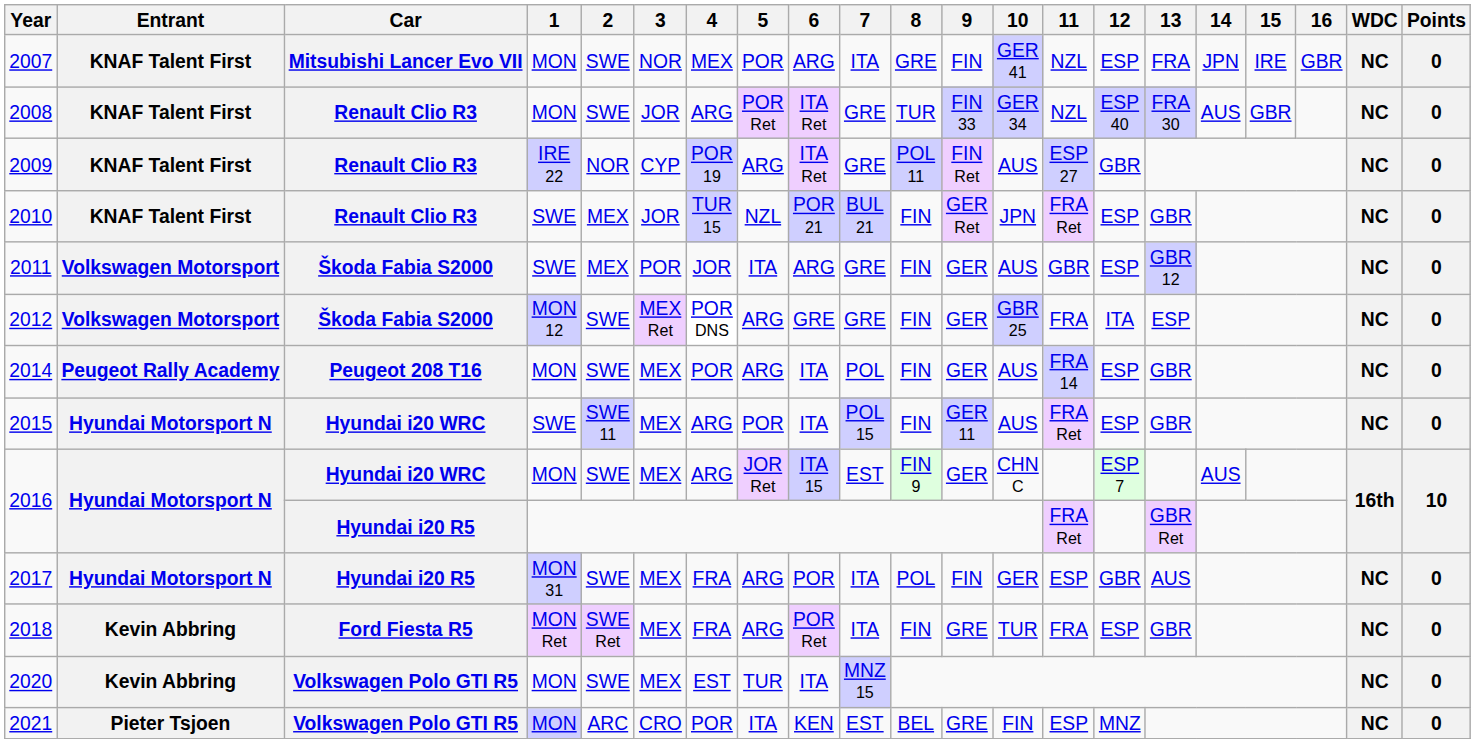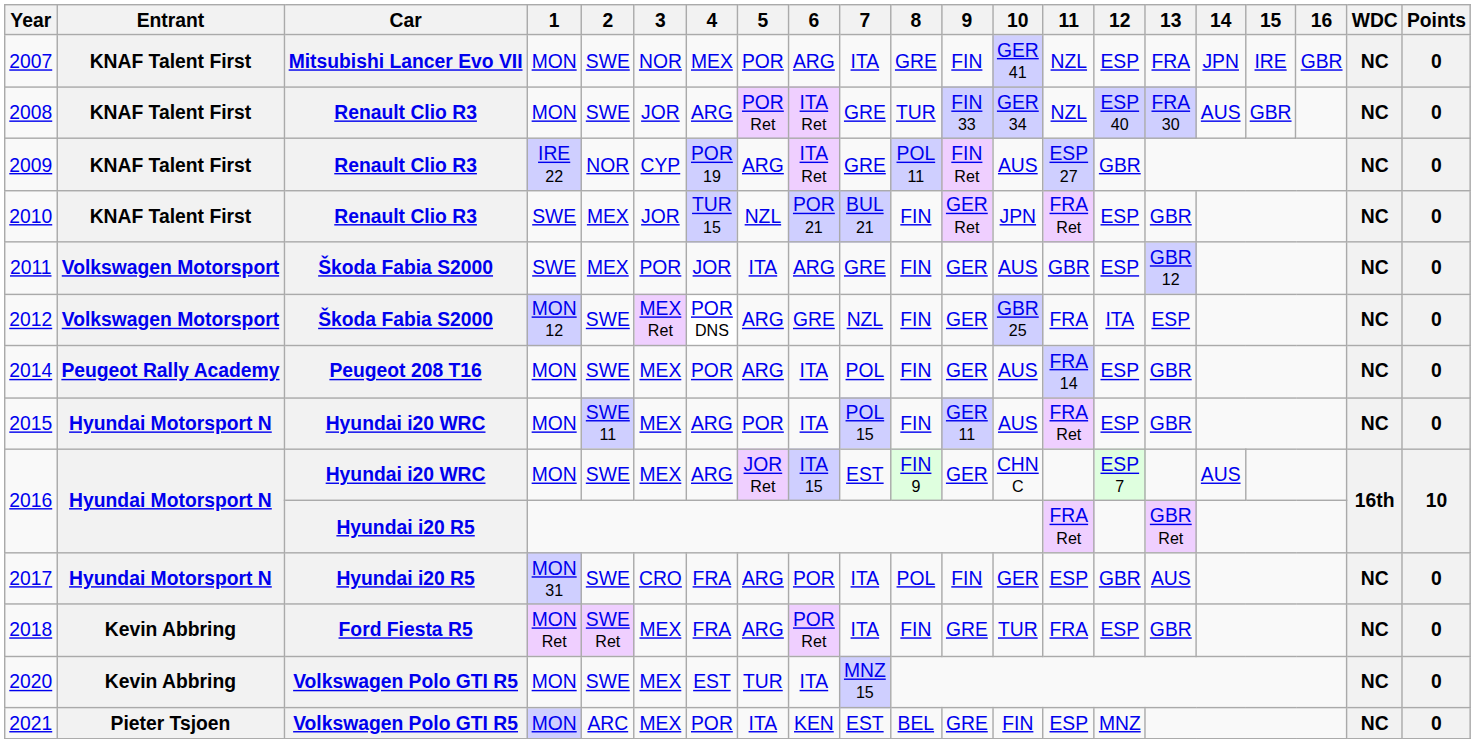2012 | 7: GRE -> NZL
2015 | 1: SWE -> MON
2017 | 3: MEX -> CRO
2021 | 3: CRO -> MEX
